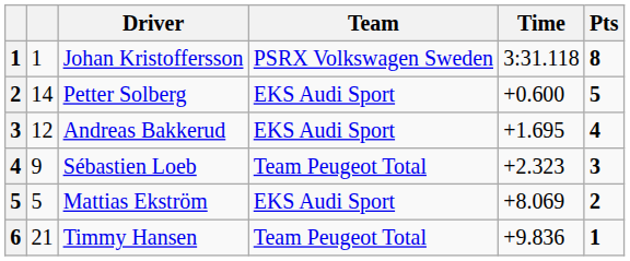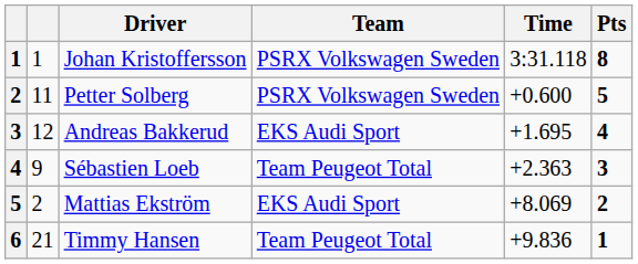Petter Solberg | column 2: 14 -> 11
Petter Solberg | Team: EKS Audi Sport -> PSRX Volkswagen Sweden
Sébastien Loeb | Time: +2.323 -> +2.363
Mattias Ekström | column 2: 5 -> 2
